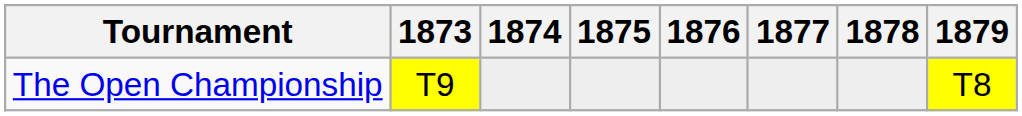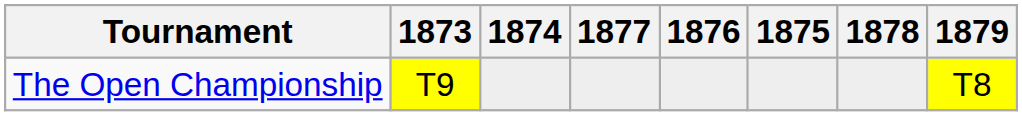columns swapped: 1875 <-> 1877
